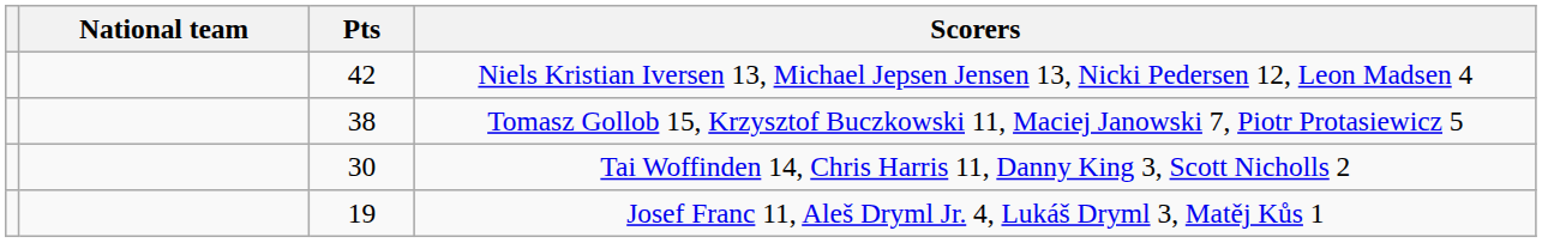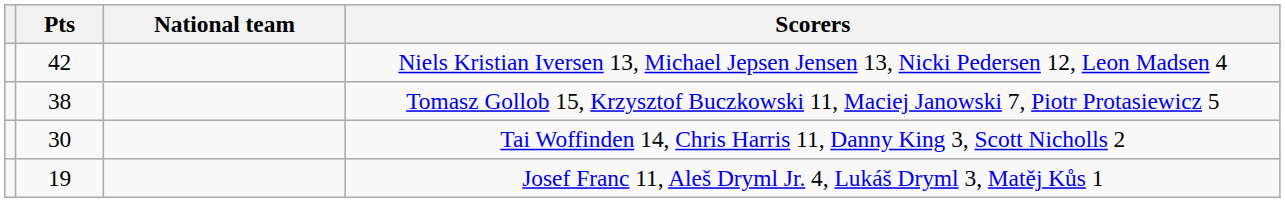columns swapped: National team <-> Pts
